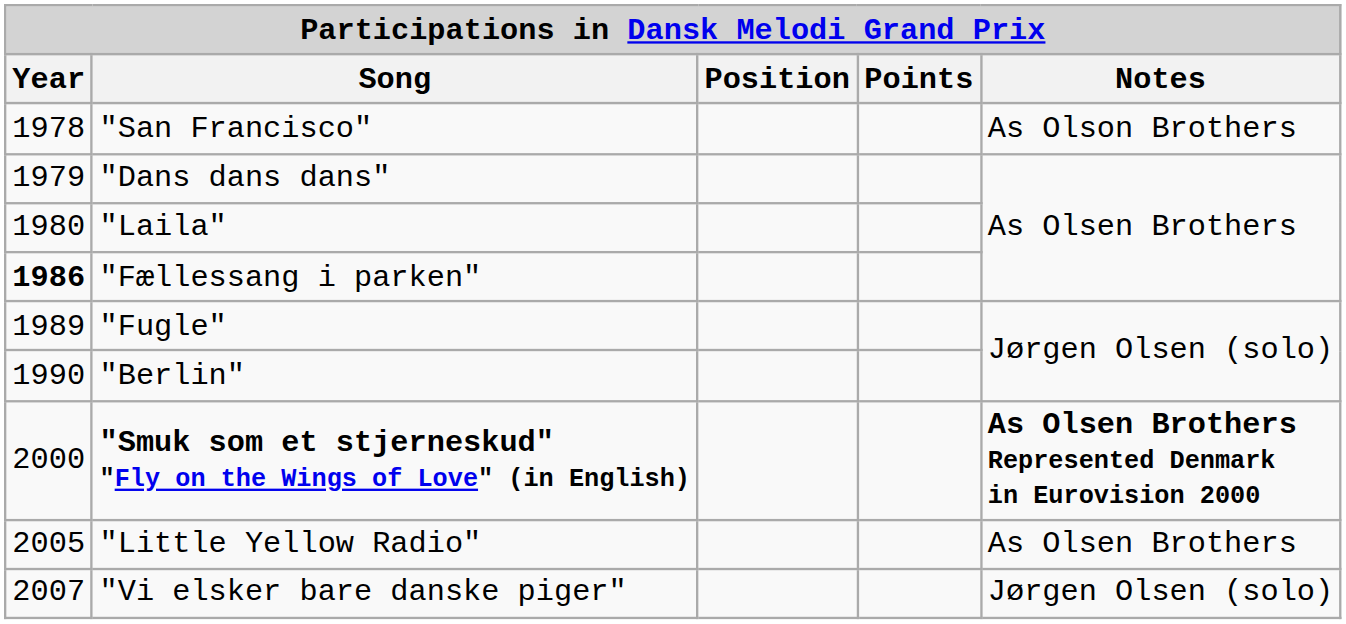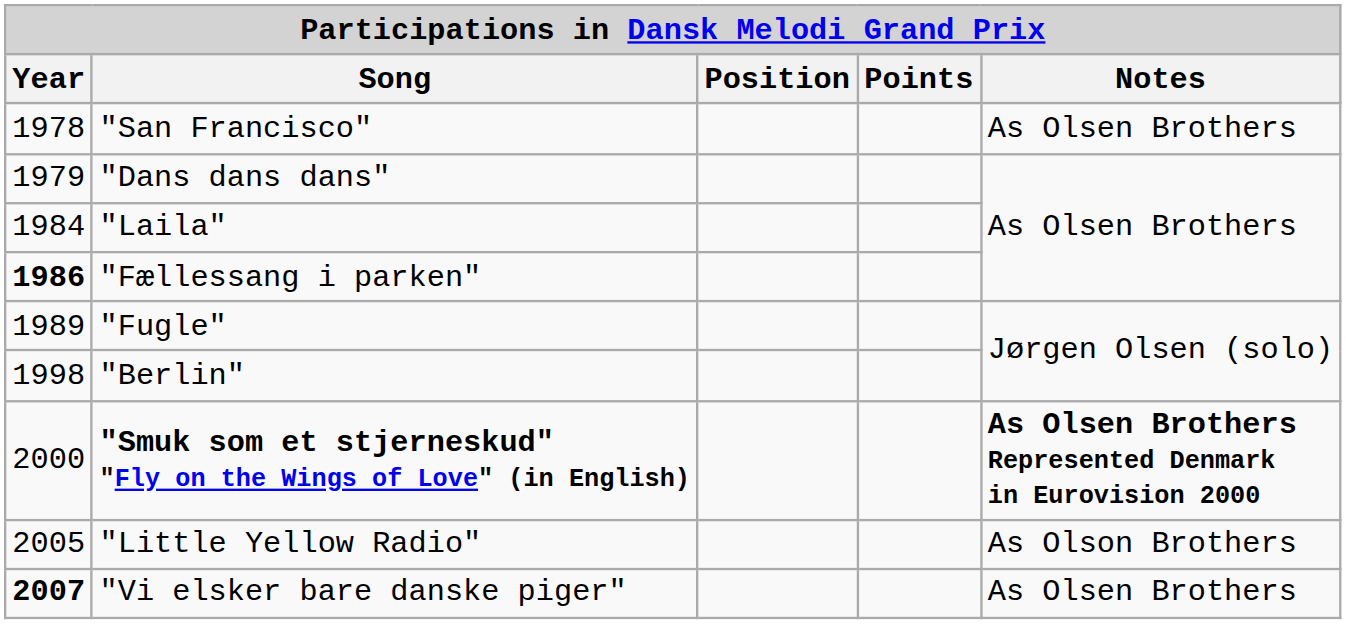"San Francisco" | Notes: As Olson Brothers -> As Olsen Brothers
"Laila" | Year: 1980 -> 1984
"Berlin" | Year: 1990 -> 1998
"Little Yellow Radio" | Notes: As Olsen Brothers -> As Olson Brothers
"Vi elsker bare danske piger" | Year: normal -> bold
"Vi elsker bare danske piger" | Notes: Jørgen Olsen (solo) -> As Olsen Brothers
